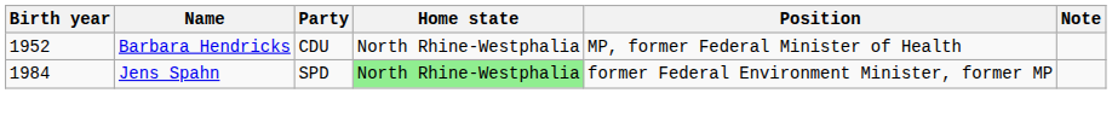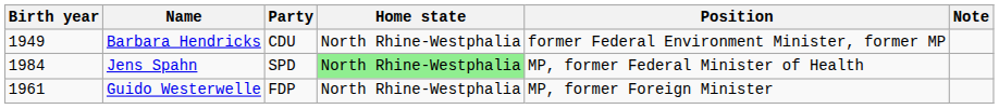Barbara Hendricks | Birth year: 1952 -> 1949
Barbara Hendricks | Position: MP, former Federal Minister of Health -> former Federal Environment Minister, former MP
Jens Spahn | Position: former Federal Environment Minister, former MP -> MP, former Federal Minister of Health
+ row: 1961 | Guido Westerwelle | FDP | North Rhine-Westphalia | MP, former Foreign Minister
